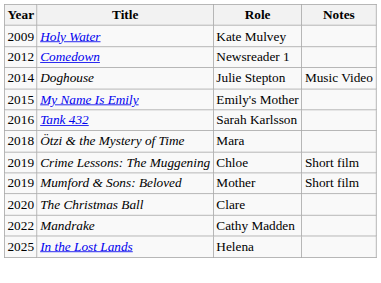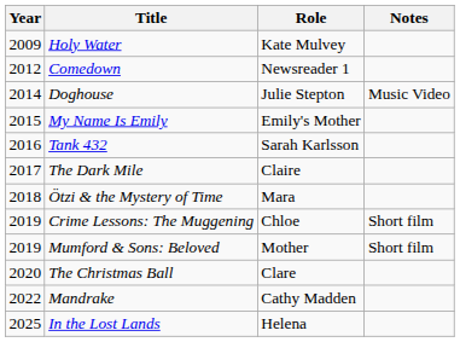+ row: 2017 | The Dark Mile | Claire
